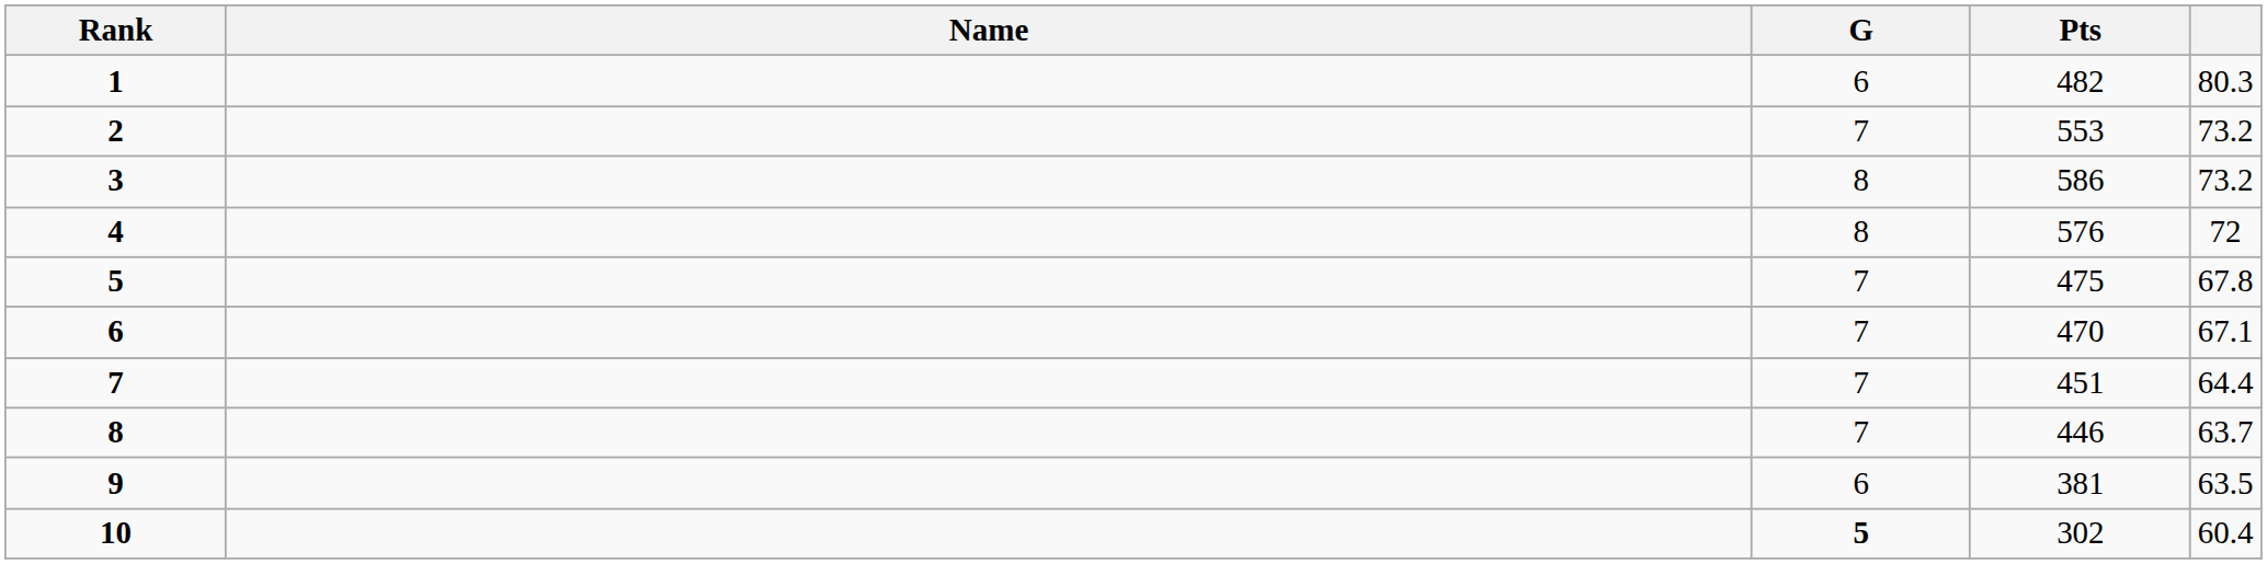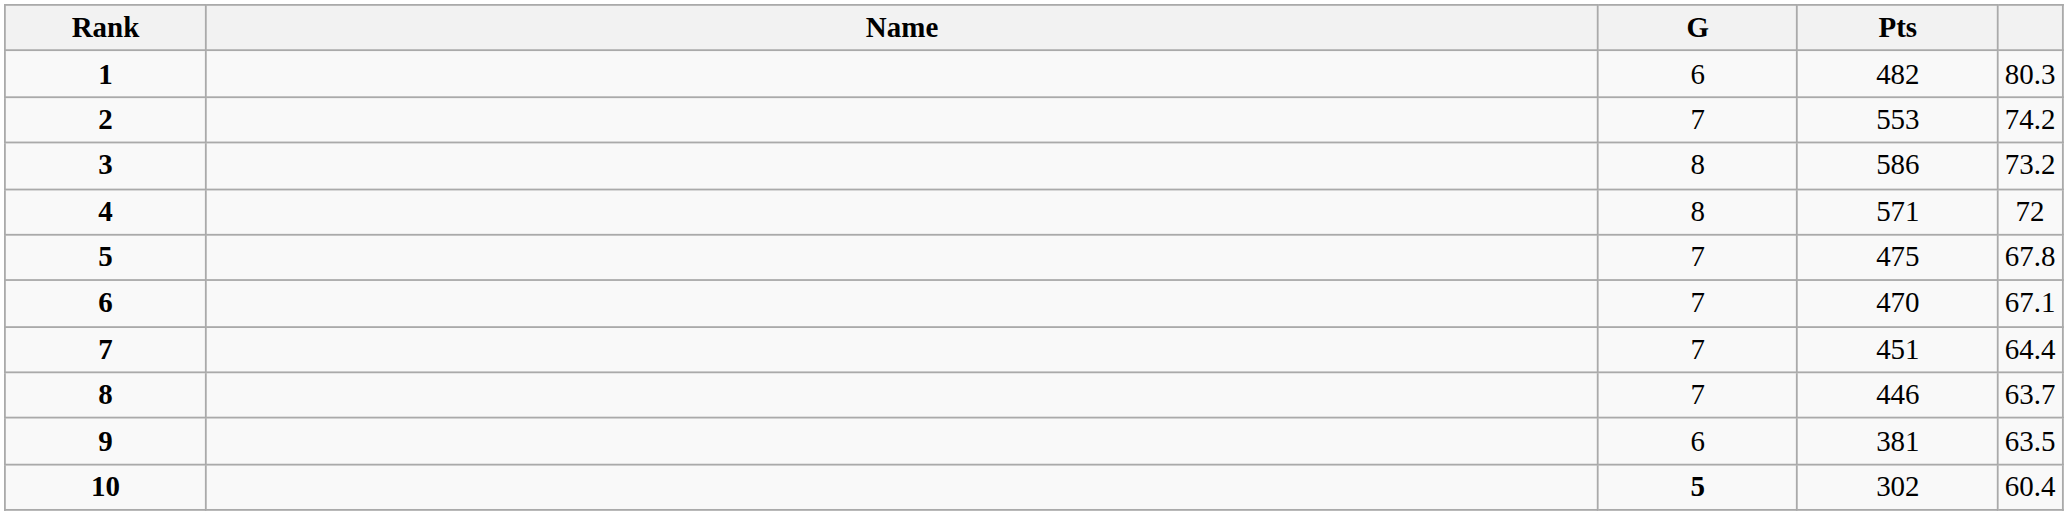2 | column 5: 73.2 -> 74.2
4 | Pts: 576 -> 571
